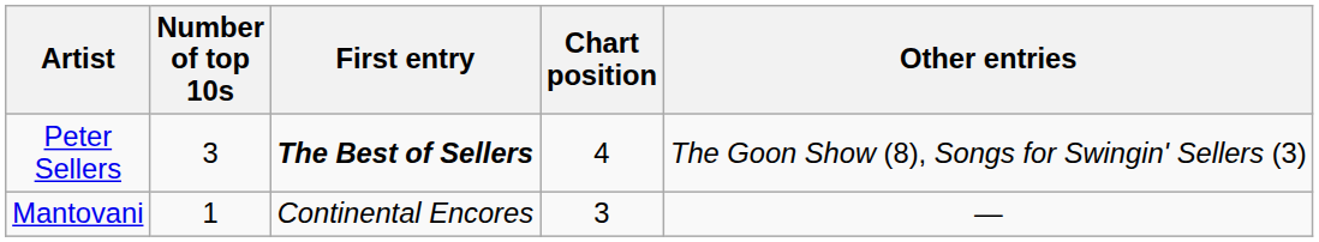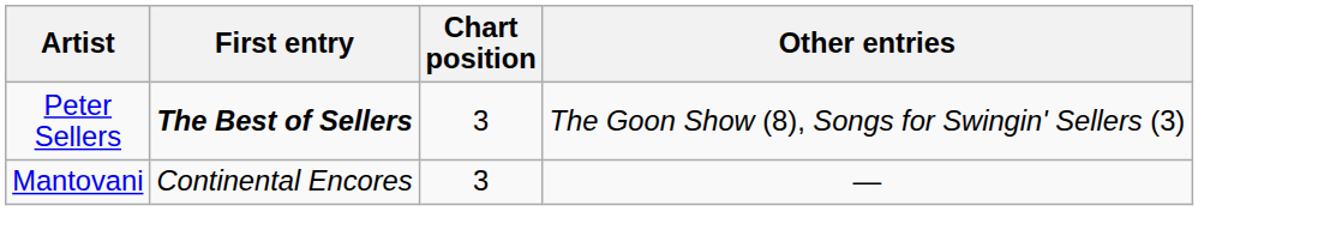- column: Number of top 10s | 3 | 1
Peter Sellers | Chart position: 4 -> 3
